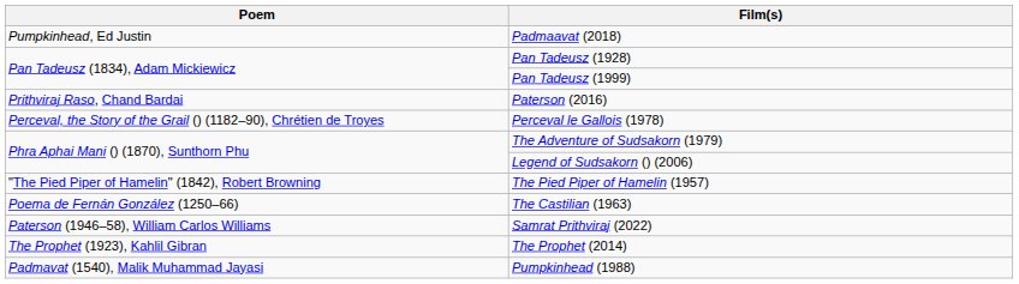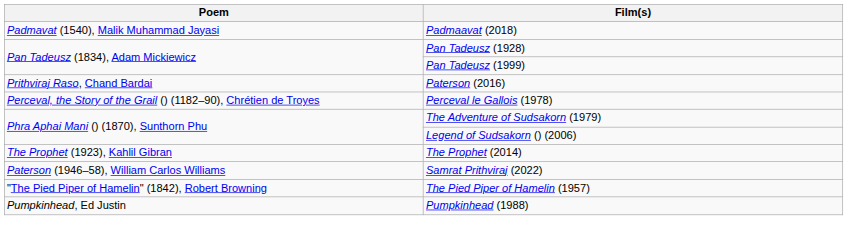Padmaavat (2018) | Poem: Pumpkinhead, Ed Justin -> Padmavat (1540), Malik Muhammad Jayasi
rows swapped: The Pied Piper of Hamelin (1957) <-> The Prophet (2014)
- row: Poema de Fernán González (1250–66) | The Castilian (1963)
Pumpkinhead (1988) | Poem: Padmavat (1540), Malik Muhammad Jayasi -> Pumpkinhead, Ed Justin
